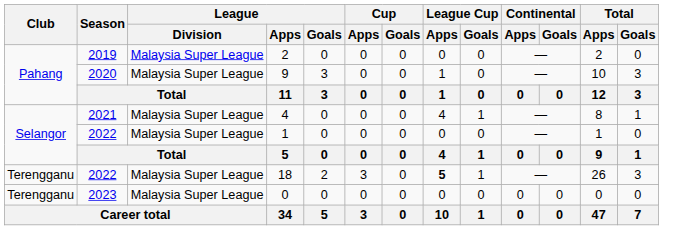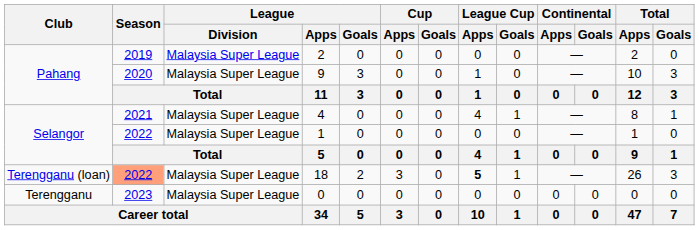18 | Club: Terengganu -> Terengganu (loan)
18 | Season: no background -> lightsalmon background
